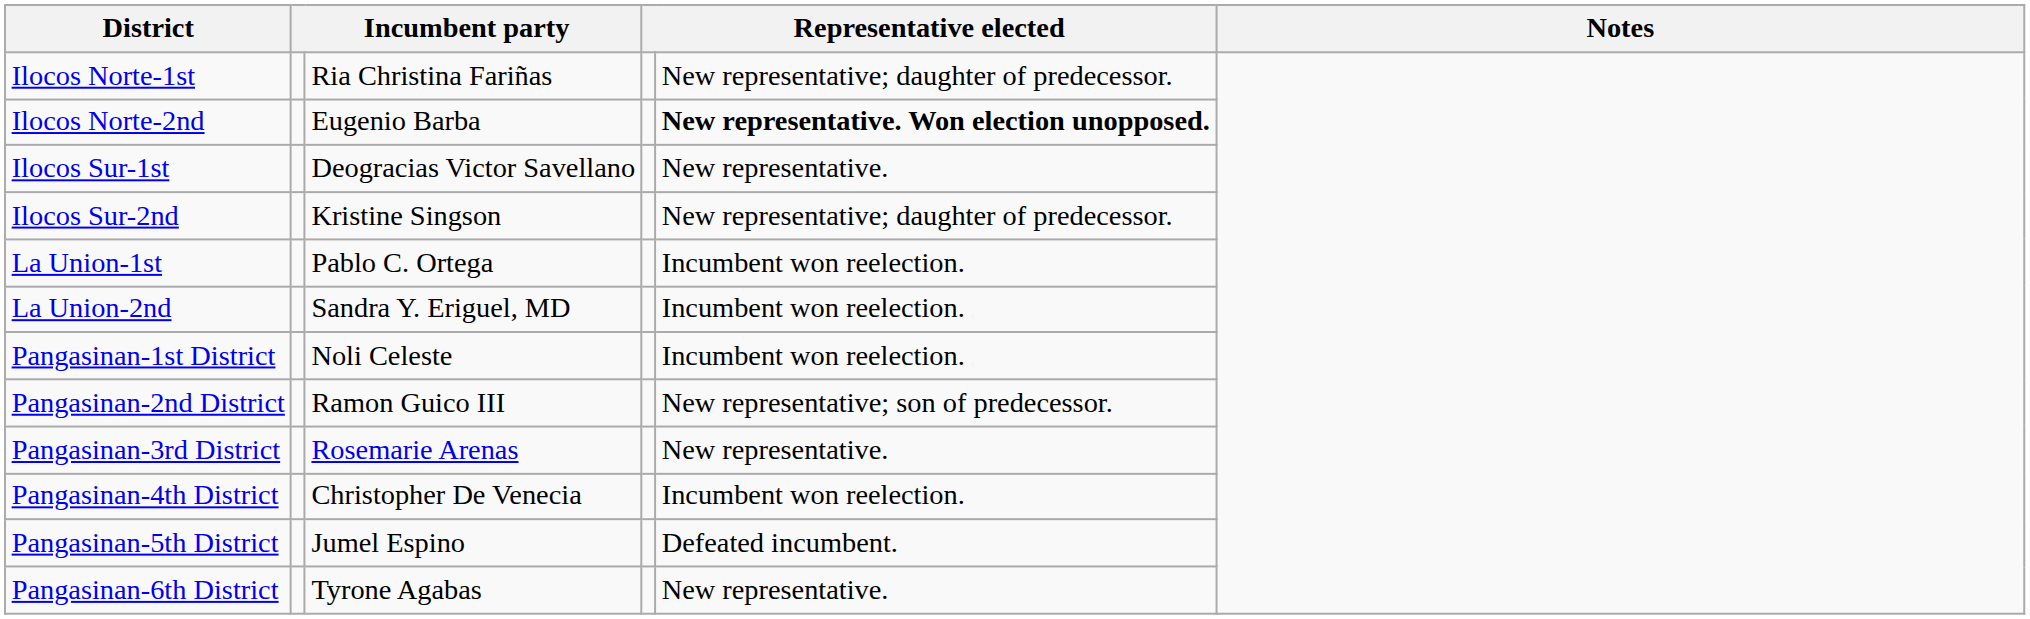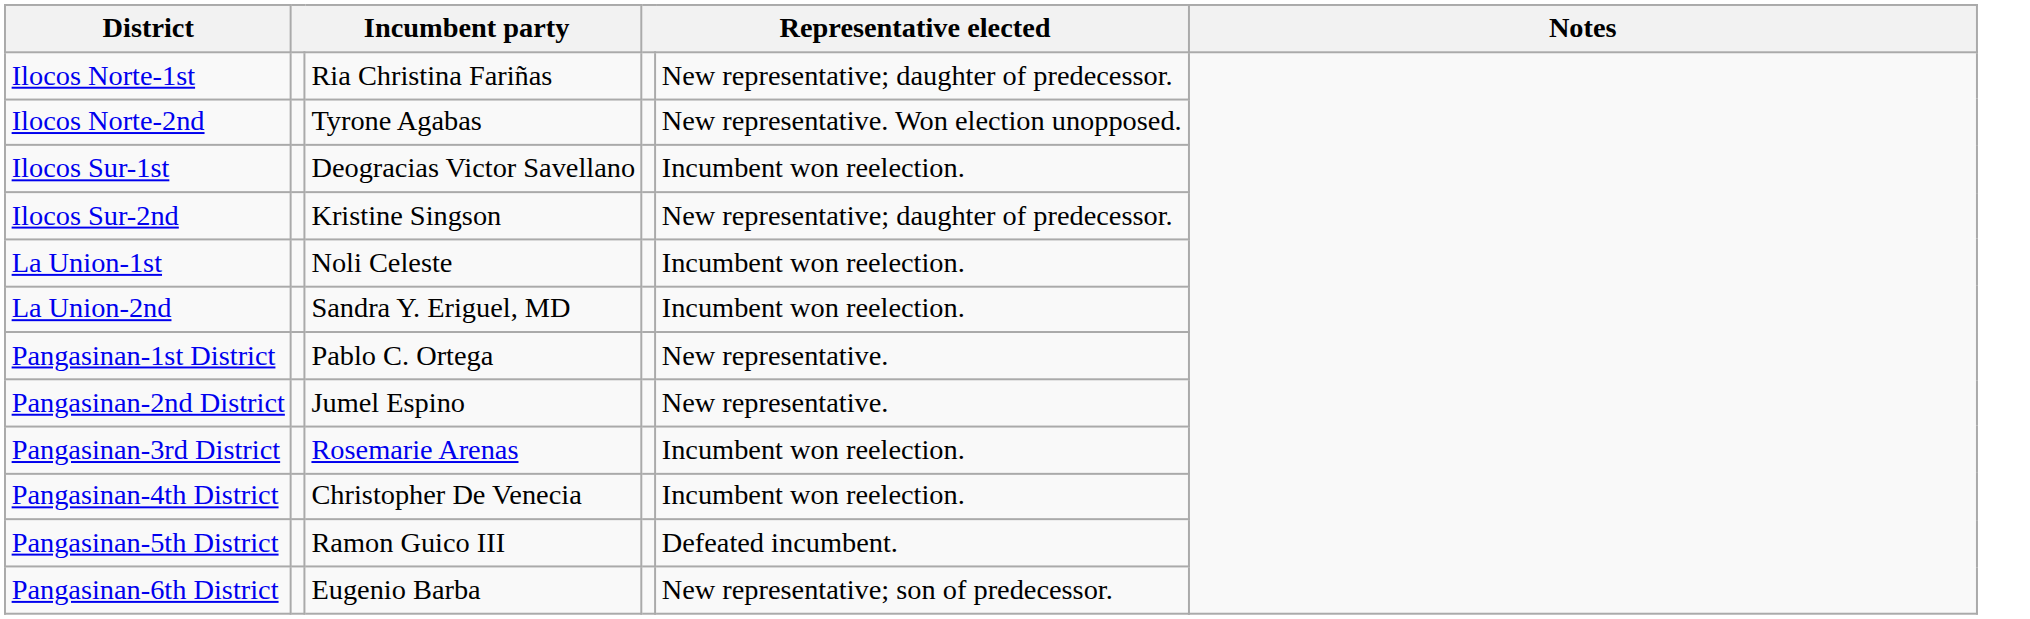Ilocos Norte-2nd | column 3: Eugenio Barba -> Tyrone Agabas
Ilocos Norte-2nd | column 5: bold -> normal
Ilocos Sur-1st | column 5: New representative. -> Incumbent won reelection.
La Union-1st | column 3: Pablo C. Ortega -> Noli Celeste
Pangasinan-1st District | column 3: Noli Celeste -> Pablo C. Ortega
Pangasinan-1st District | column 5: Incumbent won reelection. -> New representative.
Pangasinan-2nd District | column 3: Ramon Guico III -> Jumel Espino
Pangasinan-2nd District | column 5: New representative; son of predecessor. -> New representative.
Pangasinan-3rd District | column 5: New representative. -> Incumbent won reelection.
Pangasinan-5th District | column 3: Jumel Espino -> Ramon Guico III
Pangasinan-6th District | column 3: Tyrone Agabas -> Eugenio Barba
Pangasinan-6th District | column 5: New representative. -> New representative; son of predecessor.
